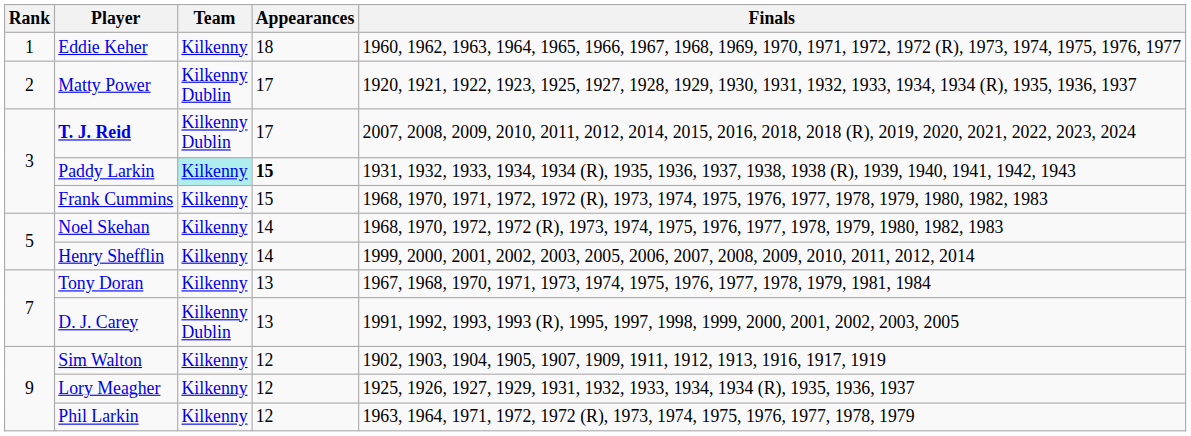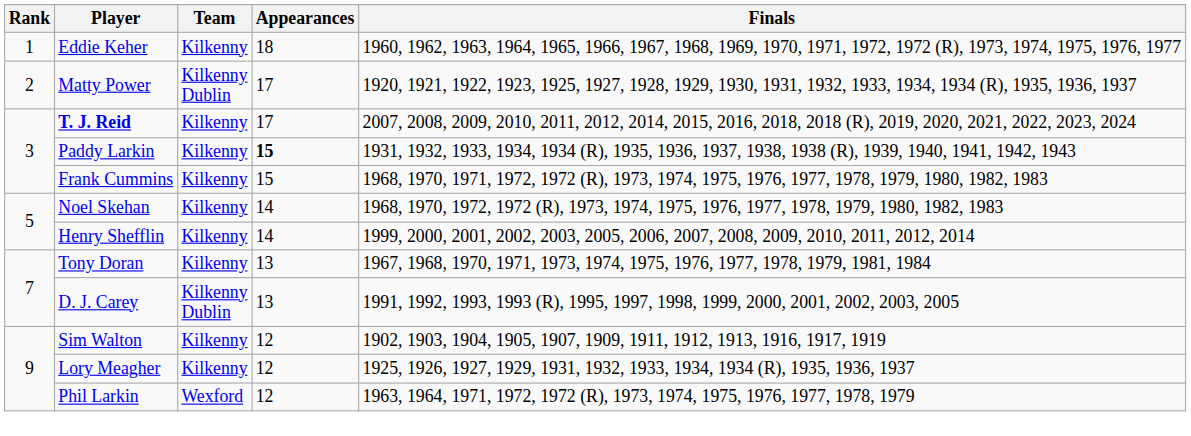T. J. Reid | Team: Kilkenny Dublin -> Kilkenny
Paddy Larkin | Team: paleturquoise background -> no background
Phil Larkin | Team: Kilkenny -> Wexford
